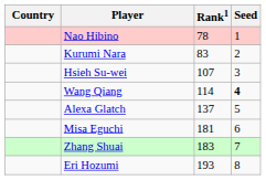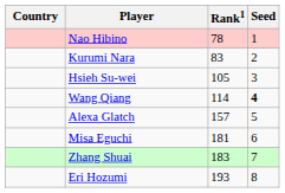Hsieh Su-wei | Rank1: 107 -> 105
Alexa Glatch | Rank1: 137 -> 157
